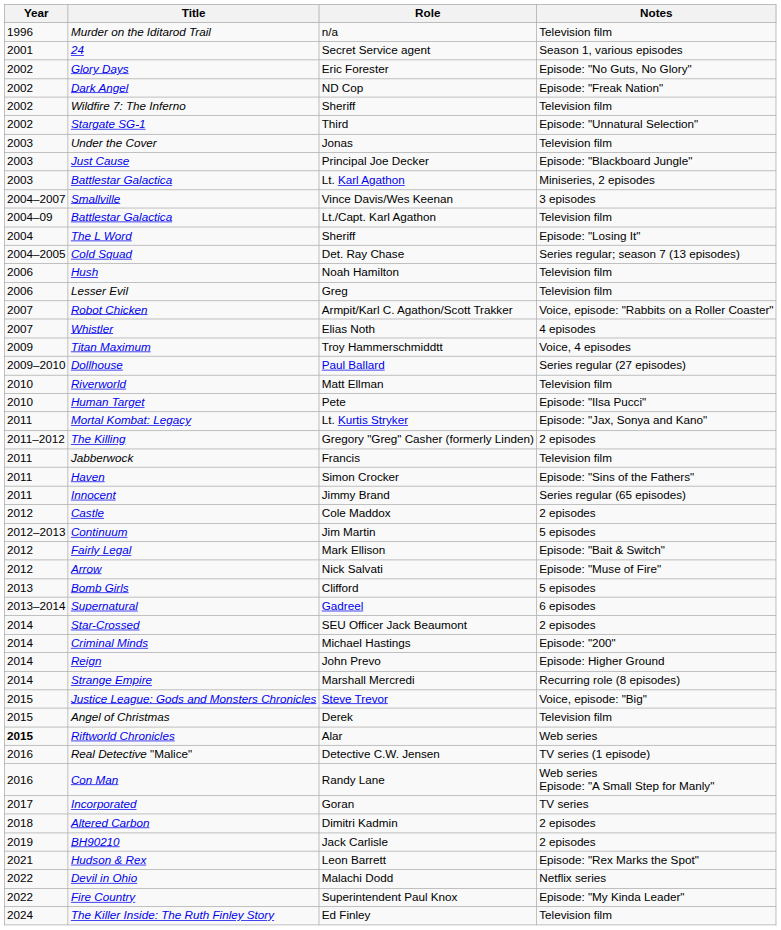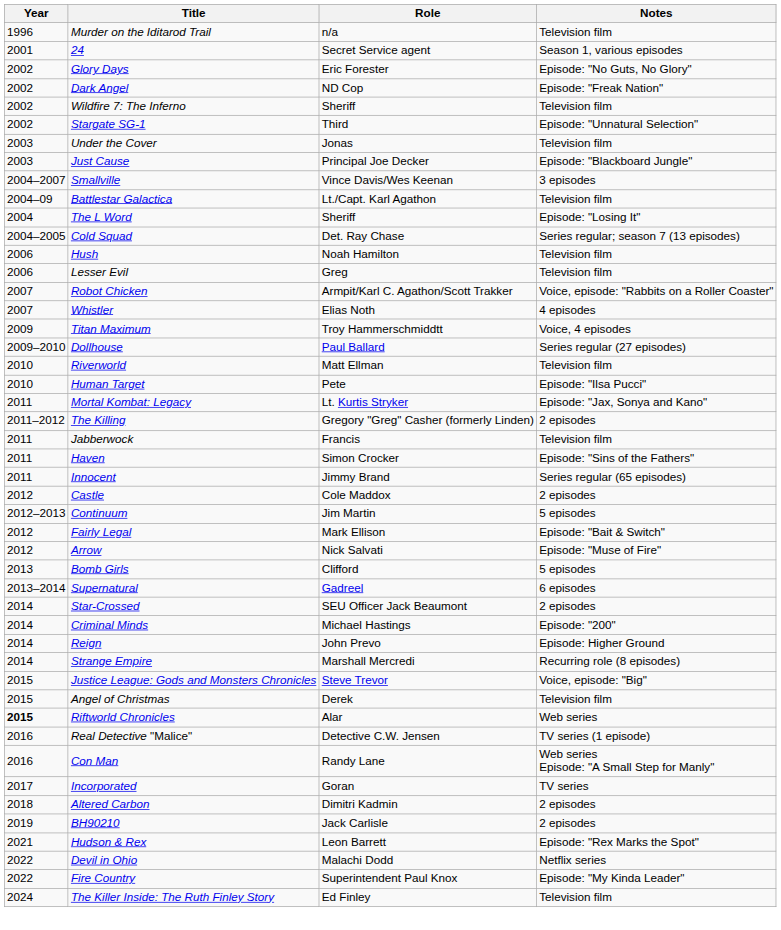- row: 2003 | Battlestar Galactica | Lt. Karl Agathon | Miniseries, 2 episodes
